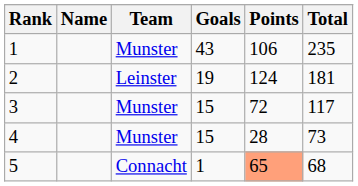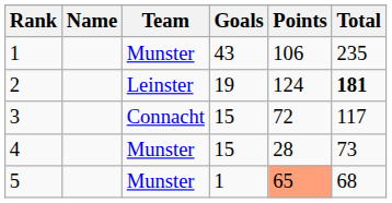2 | Total: normal -> bold
3 | Team: Munster -> Connacht
5 | Team: Connacht -> Munster
